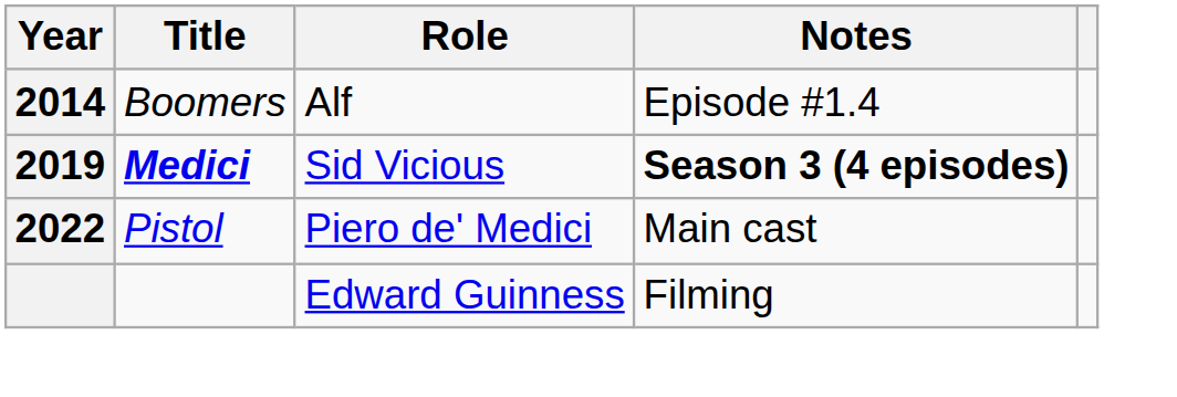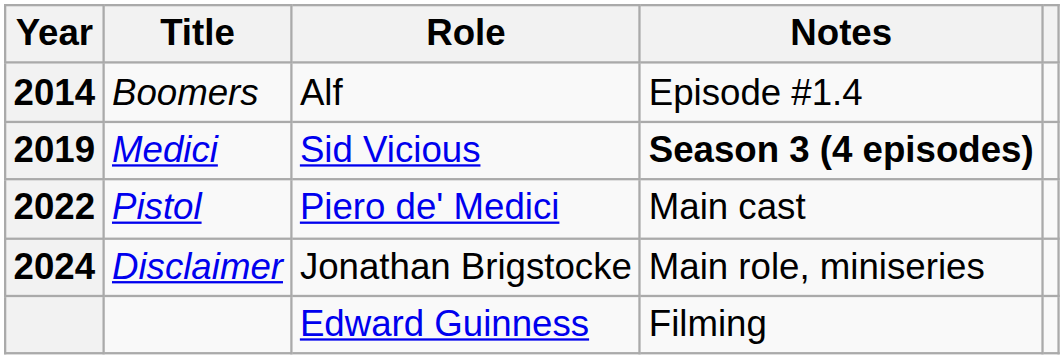2019 | Title: bold -> normal
+ row: 2024 | Disclaimer | Jonathan Brigstocke | Main role, miniseries
